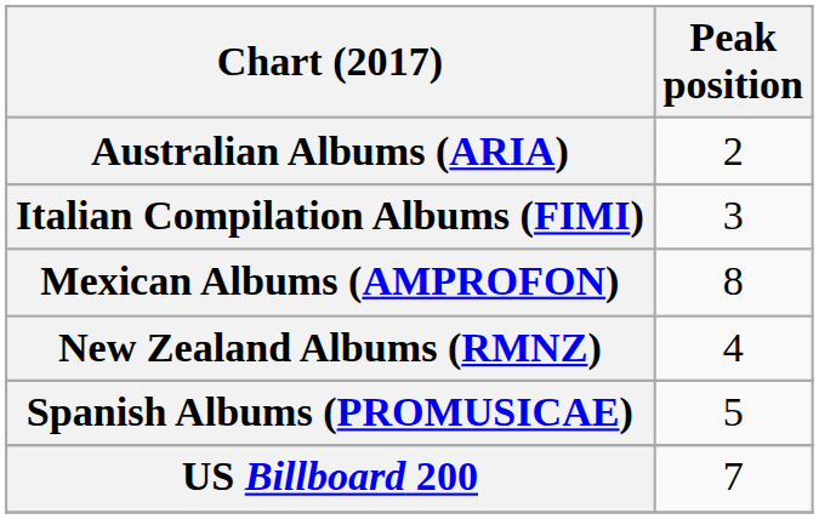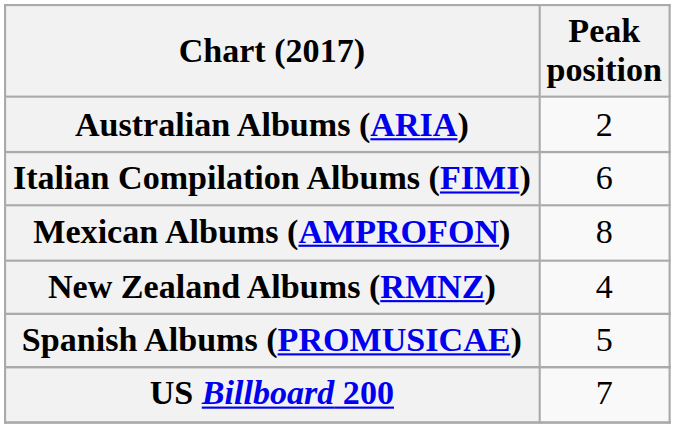Italian Compilation Albums (FIMI) | Peak position: 3 -> 6
